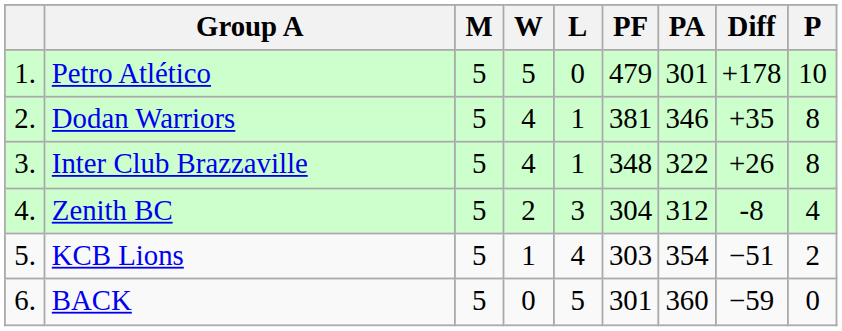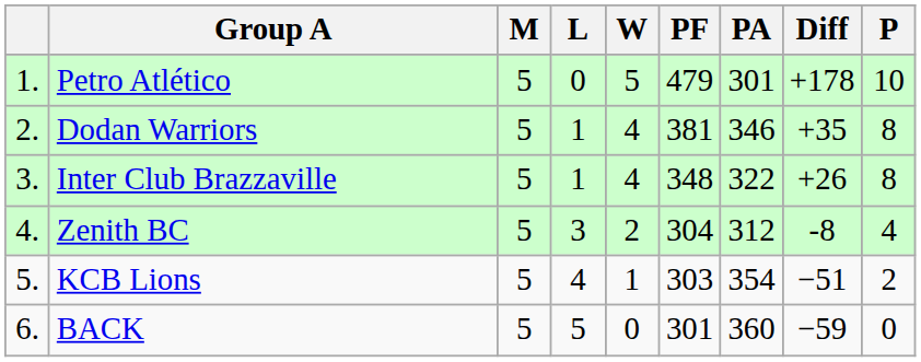columns swapped: W <-> L
